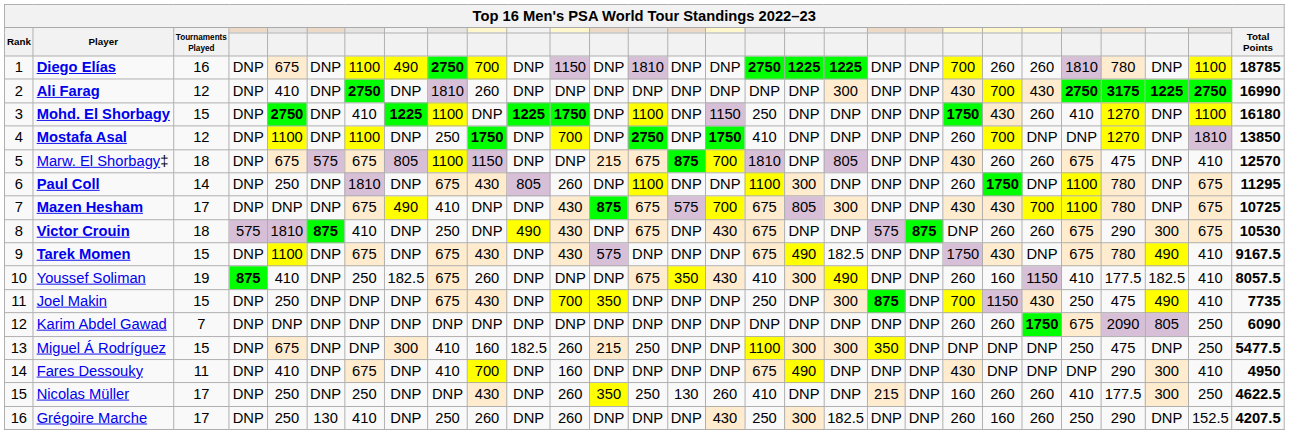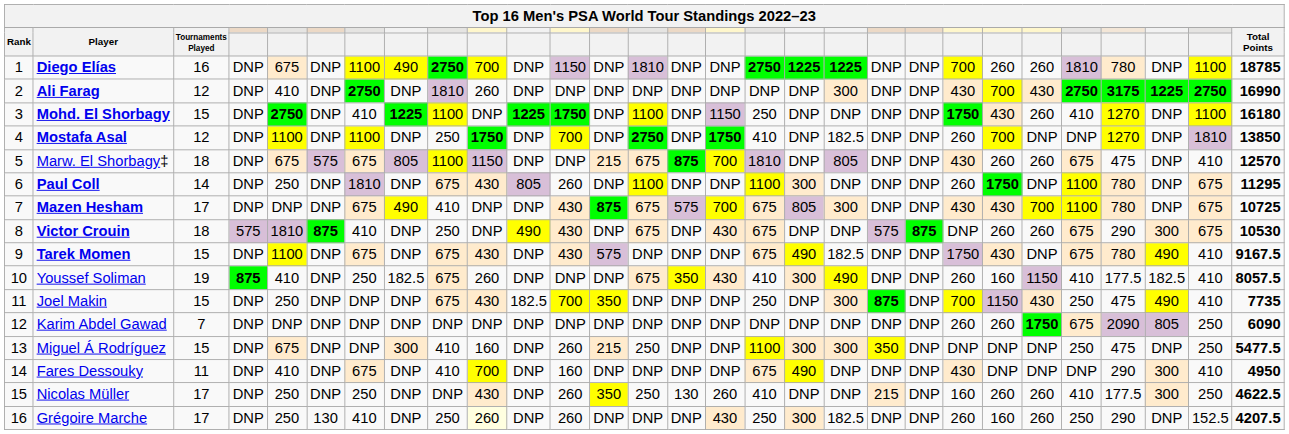Mostafa Asal | column 19: DNP -> 182.5
Joel Makin | column 11: DNP -> 182.5
Miguel Á Rodríguez | column 11: 182.5 -> DNP
Grégoire Marche | column 10: no background -> lightyellow background
